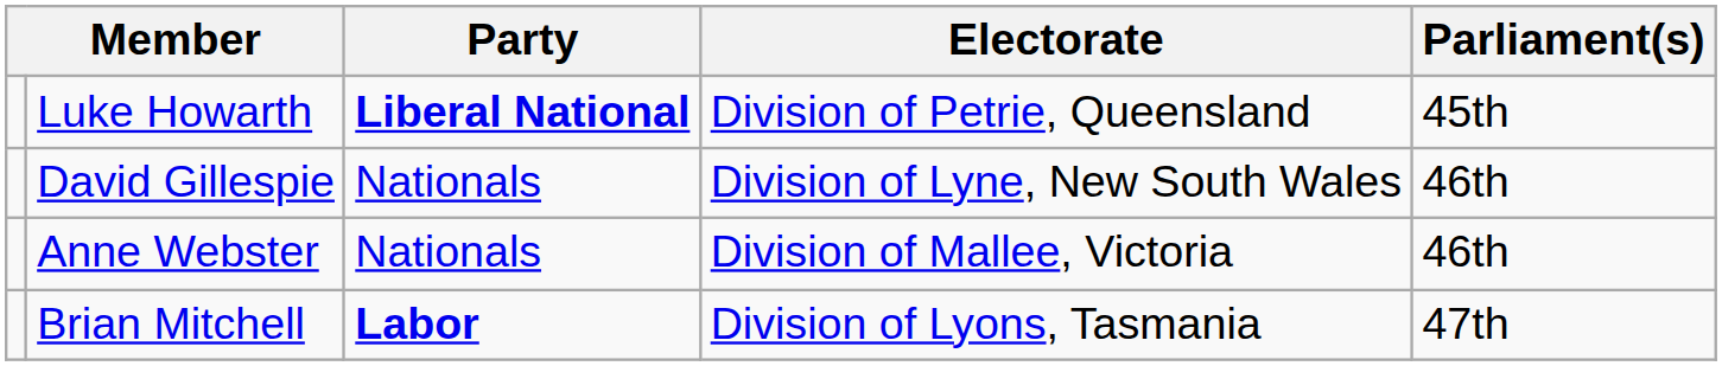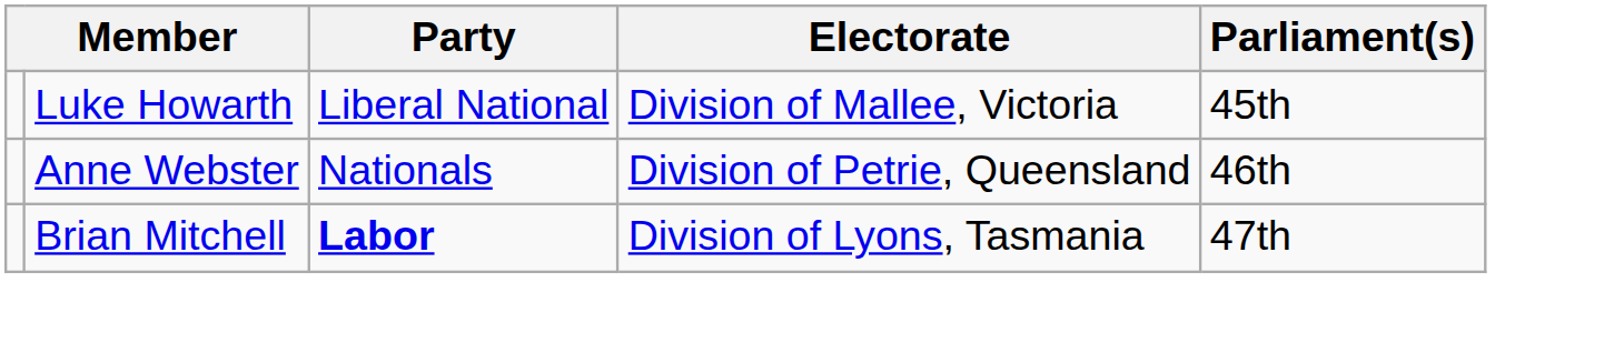Luke Howarth | Party: bold -> normal
Luke Howarth | Electorate: Division of Petrie, Queensland -> Division of Mallee, Victoria
- row: David Gillespie | Nationals | Division of Lyne, New South Wales | 46th
Anne Webster | Electorate: Division of Mallee, Victoria -> Division of Petrie, Queensland
